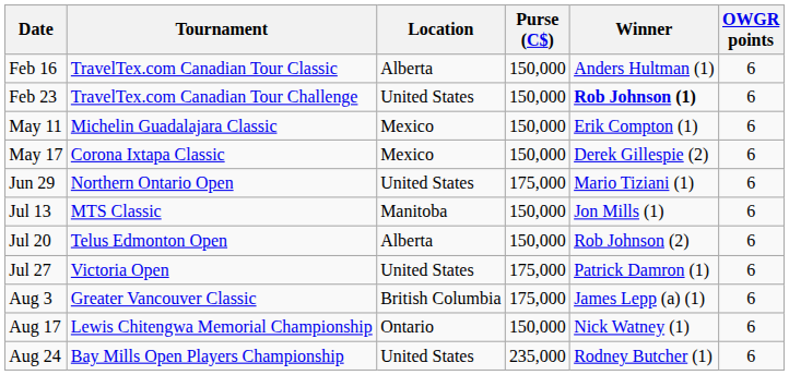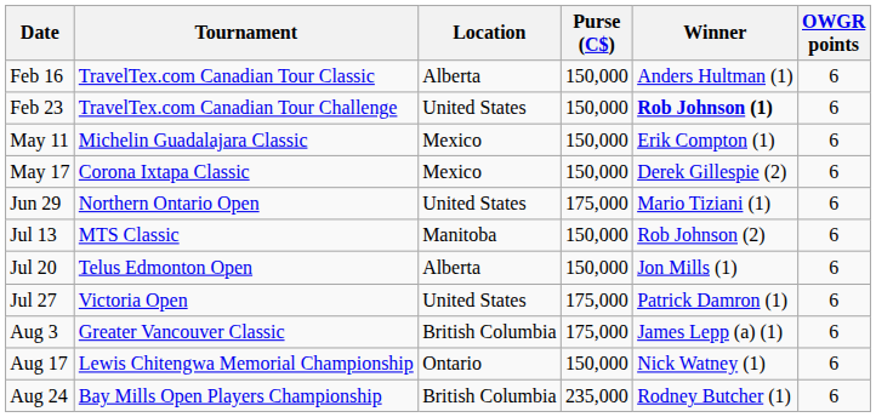Jul 13 | Winner: Jon Mills (1) -> Rob Johnson (2)
Jul 20 | Winner: Rob Johnson (2) -> Jon Mills (1)
Aug 24 | Location: United States -> British Columbia
